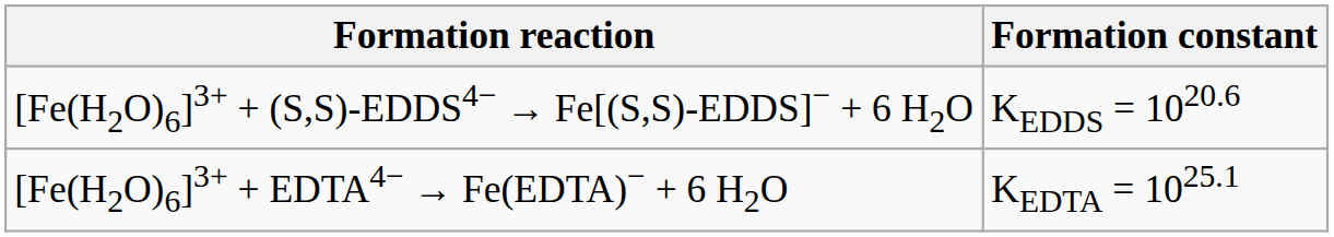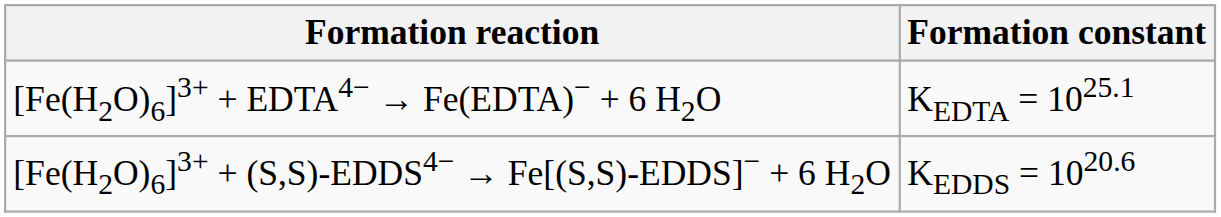rows swapped: [Fe(H2O)6]3+ + (S,S)-EDDS4− → Fe[(S,S)-EDDS]− + 6 H2O <-> [Fe(H2O)6]3+ + EDTA4− → Fe(EDTA)− + 6 H2O
